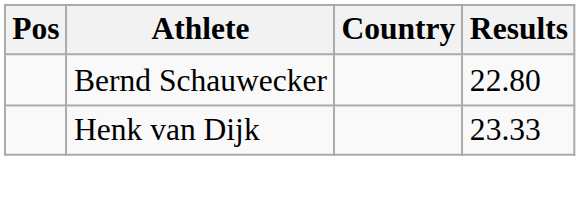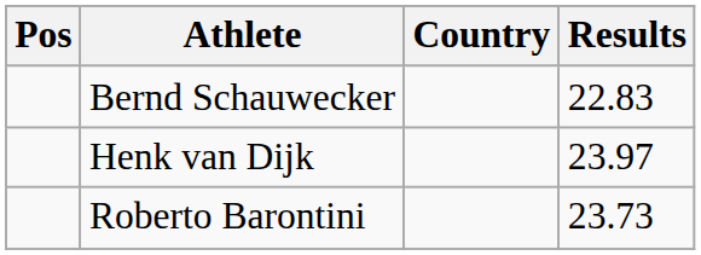Bernd Schauwecker | Results: 22.80 -> 22.83
Henk van Dijk | Results: 23.33 -> 23.97
+ row: Roberto Barontini | 23.73
